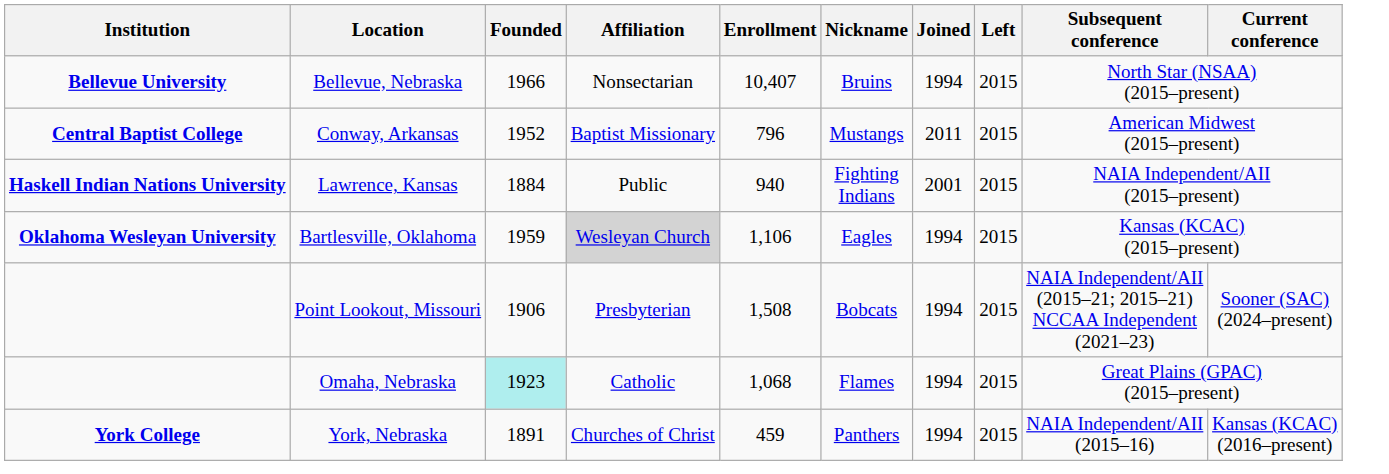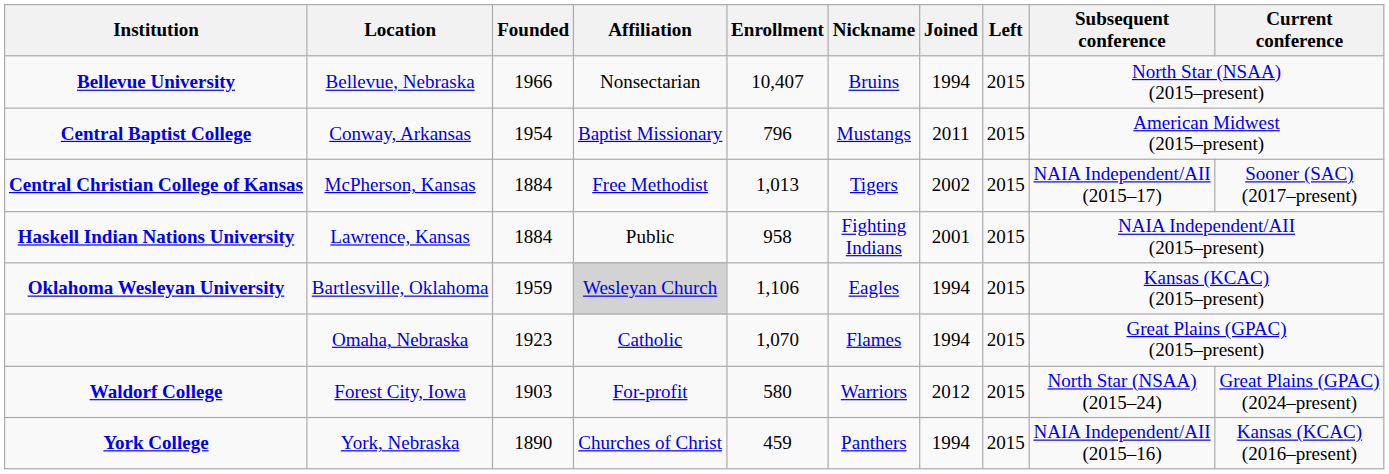Conway, Arkansas | Founded: 1952 -> 1954
+ row: Central Christian College of Kansas | McPherson, Kansas | 1884 | Free Methodist | 1,013 | Tigers | 2002 | 2015 | NAIA Independent/AII (2015–17) | Sooner (SAC) (2017–present)
Lawrence, Kansas | Enrollment: 940 -> 958
- row: Point Lookout, Missouri | 1906 | Presbyterian | 1,508 | Bobcats | 1994 | 2015 | NAIA Independent/AII (2015–21; 2015–21) NCCAA Independent (2021–23) | Sooner (SAC) (2024–present)
Omaha, Nebraska | Founded: paleturquoise background -> no background
Omaha, Nebraska | Enrollment: 1,068 -> 1,070
+ row: Waldorf College | Forest City, Iowa | 1903 | For-profit | 580 | Warriors | 2012 | 2015 | North Star (NSAA) (2015–24) | Great Plains (GPAC) (2024–present)
York, Nebraska | Founded: 1891 -> 1890
